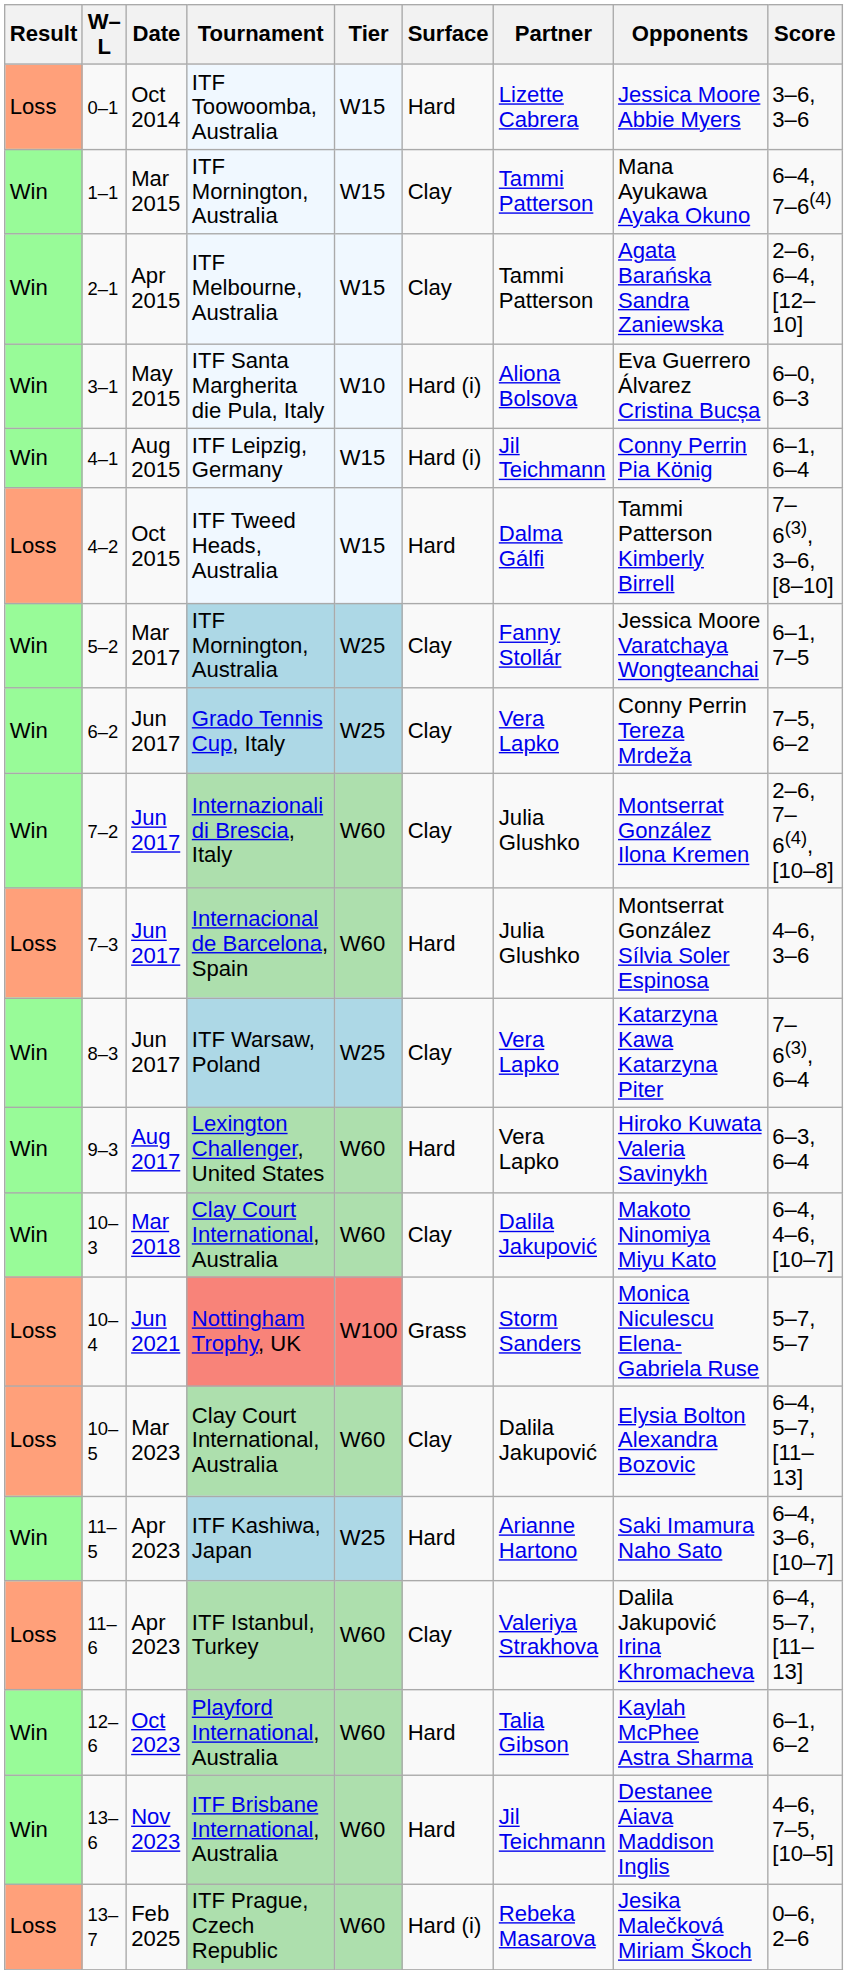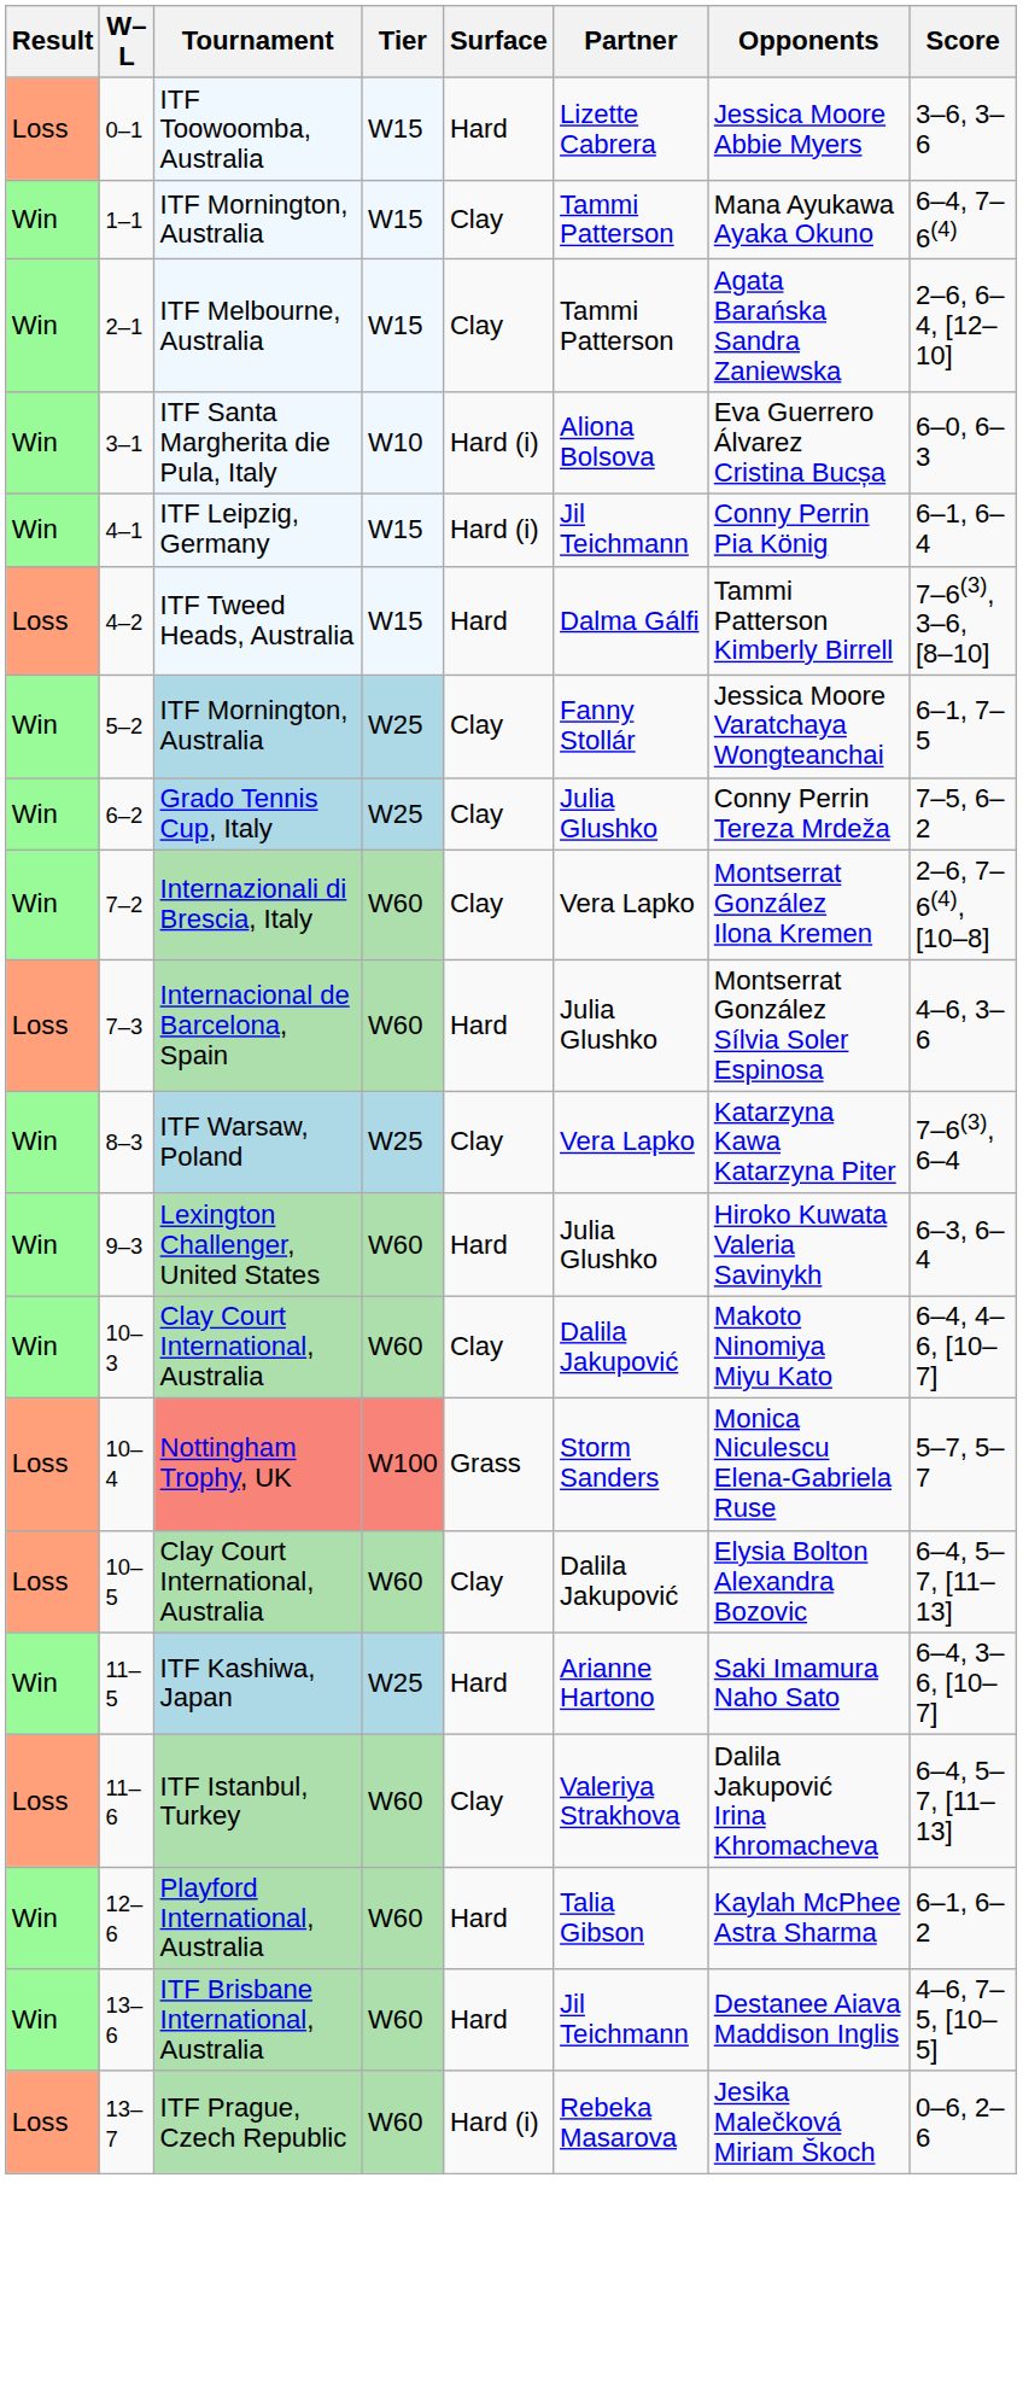- column: Date | Oct 2014 | Mar 2015 | Apr 2015 | May 2015 | Aug 2015 | Oct 2015 | Mar 2017 | Jun 2017 | Jun 2017 | Jun 2017 | Jun 2017 | Aug 2017 | Mar 2018 | Jun 2021 | Mar 2023 | Apr 2023 | Apr 2023 | Oct 2023 | Nov 2023 | Feb 2025
Grado Tennis Cup, Italy | Partner: Vera Lapko -> Julia Glushko
Internazionali di Brescia, Italy | Partner: Julia Glushko -> Vera Lapko
Lexington Challenger, United States | Partner: Vera Lapko -> Julia Glushko
